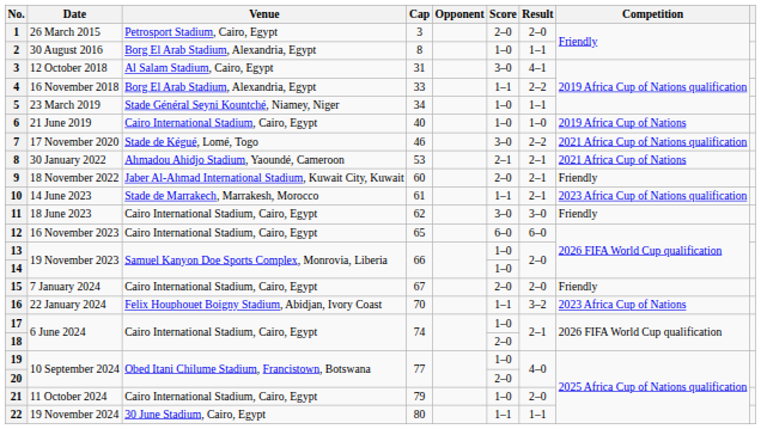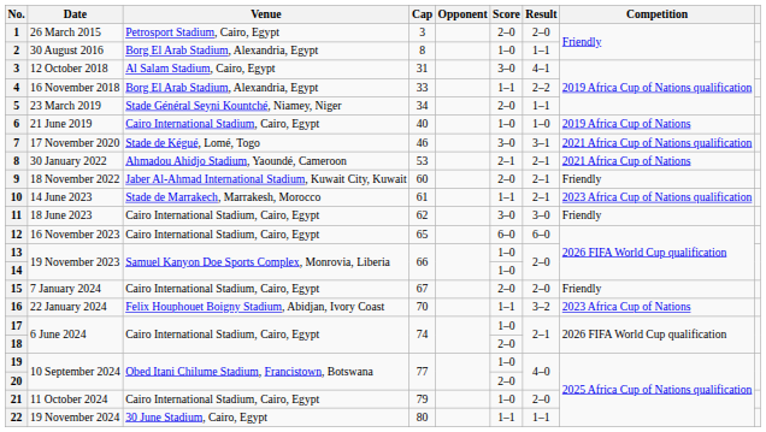5 | Score: 1–0 -> 2–0
7 | Result: 2–2 -> 3–1
